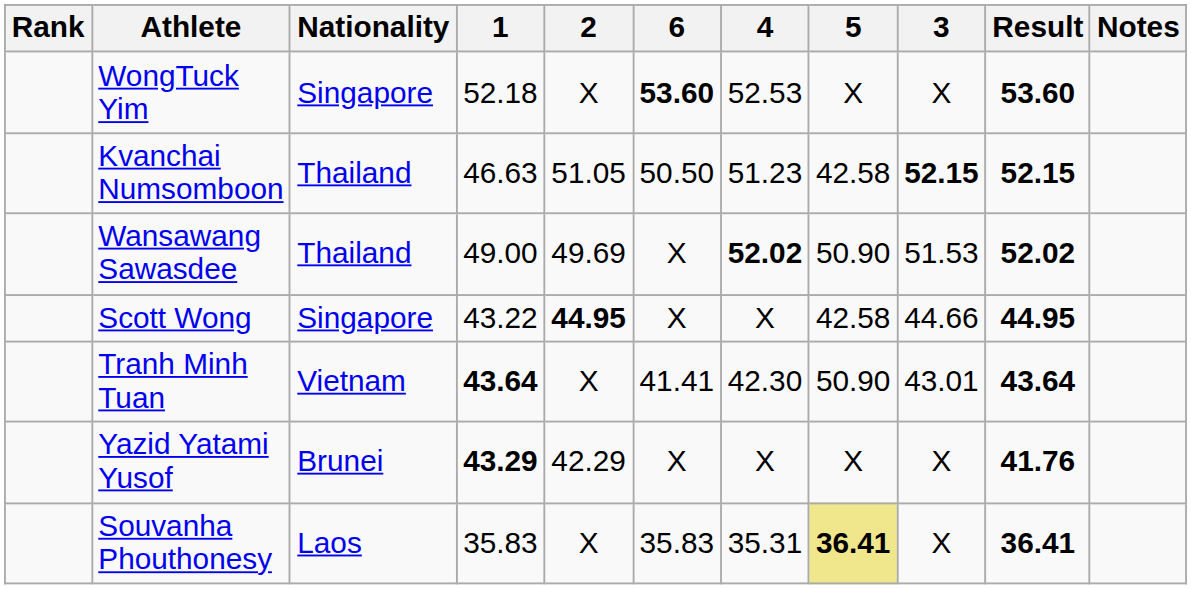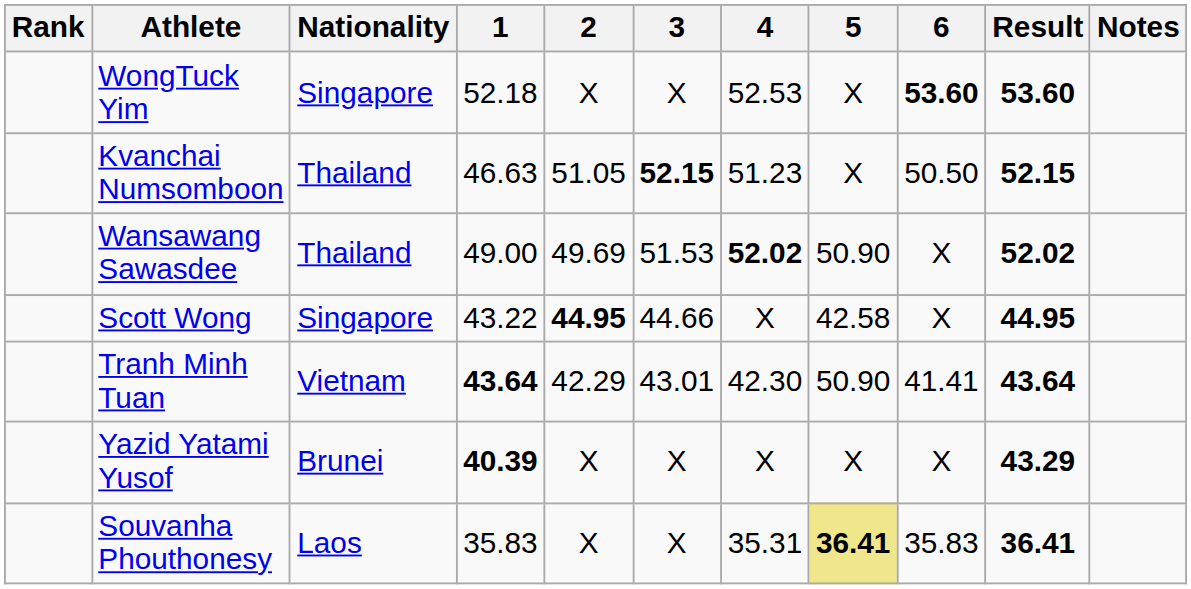columns swapped: 3 <-> 6
Kvanchai Numsomboon | 5: 42.58 -> X
Tranh Minh Tuan | 2: X -> 42.29
Yazid Yatami Yusof | 1: 43.29 -> 40.39
Yazid Yatami Yusof | 2: 42.29 -> X
Yazid Yatami Yusof | Result: 41.76 -> 43.29
